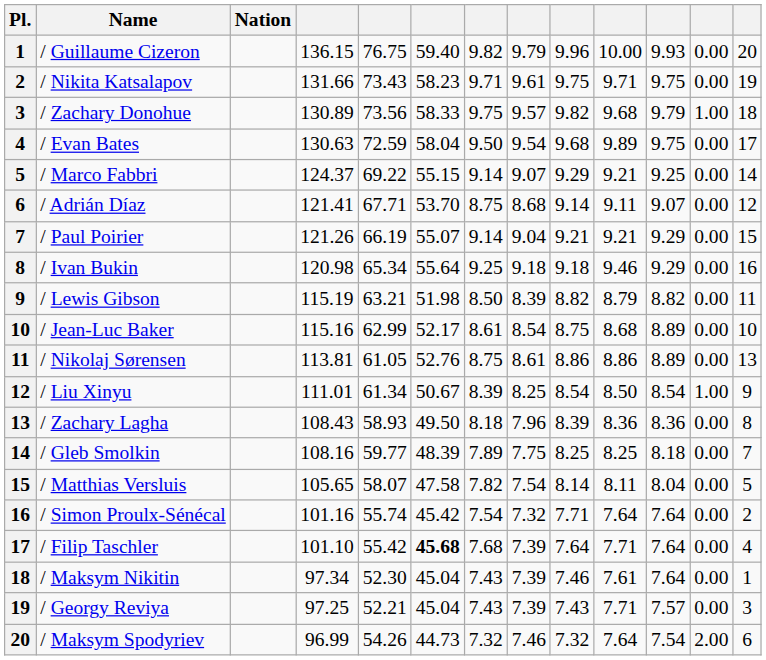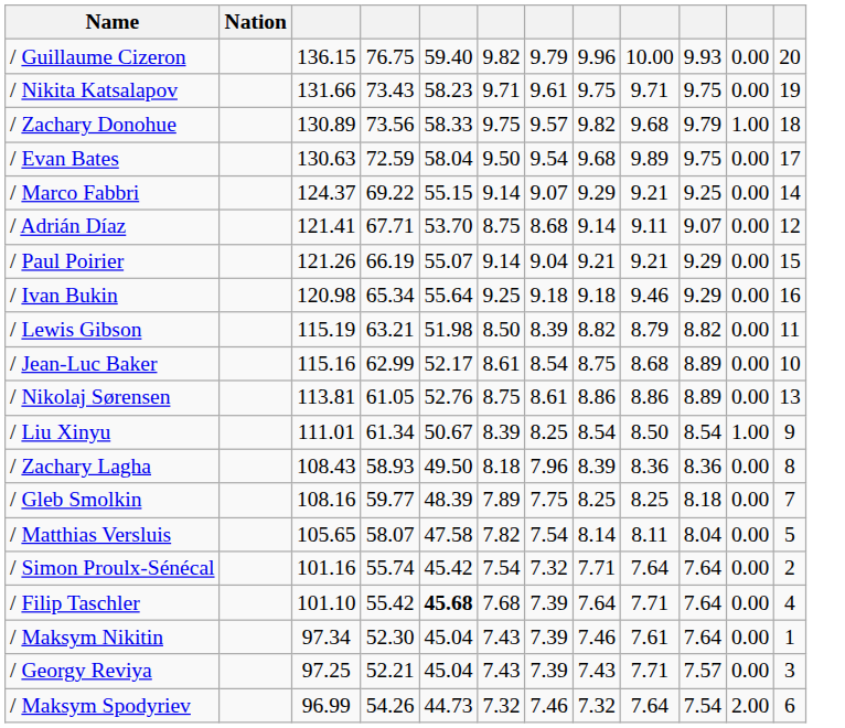- column: Pl. | 1 | 2 | 3 | 4 | 5 | 6 | 7 | 8 | 9 | 10 | 11 | 12 | 13 | 14 | 15 | 16 | 17 | 18 | 19 | 20
